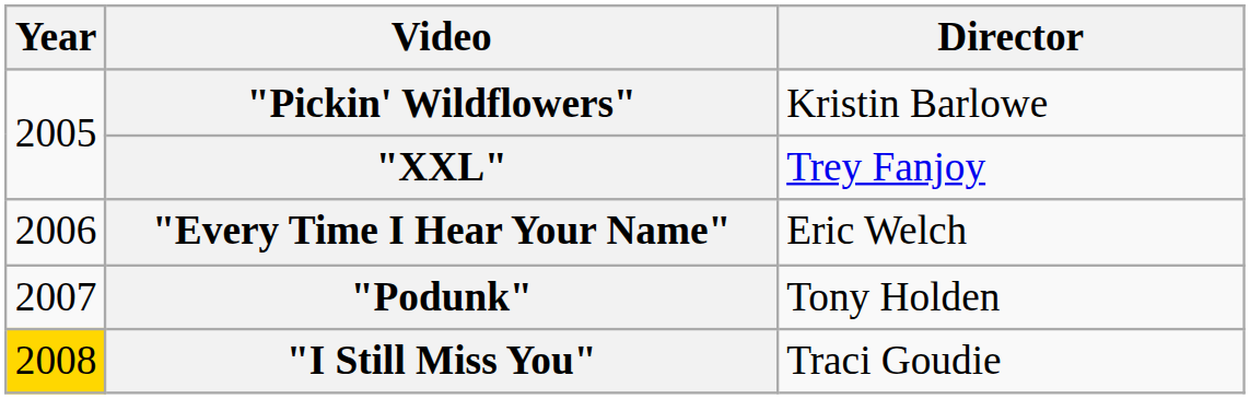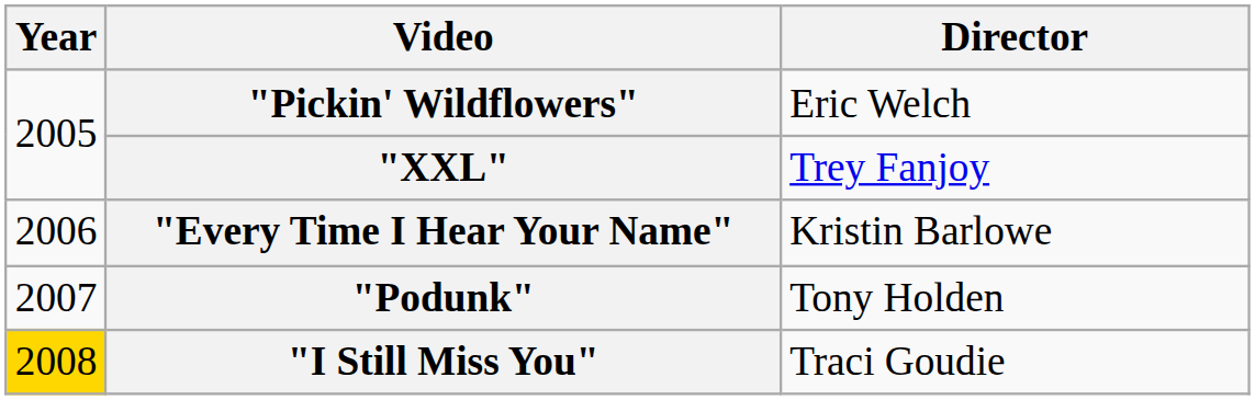"Pickin' Wildflowers" | Director: Kristin Barlowe -> Eric Welch
"Every Time I Hear Your Name" | Director: Eric Welch -> Kristin Barlowe
